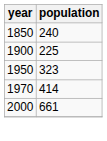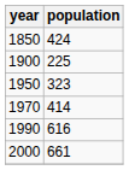1850 | population: 240 -> 424
+ row: 1990 | 616
